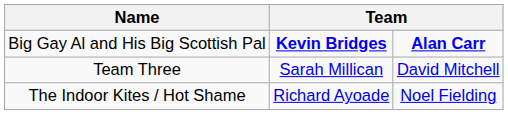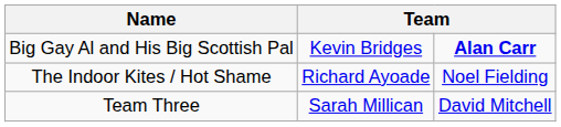Big Gay Al and His Big Scottish Pal | column 2: bold -> normal
rows swapped: Team Three <-> The Indoor Kites / Hot Shame
